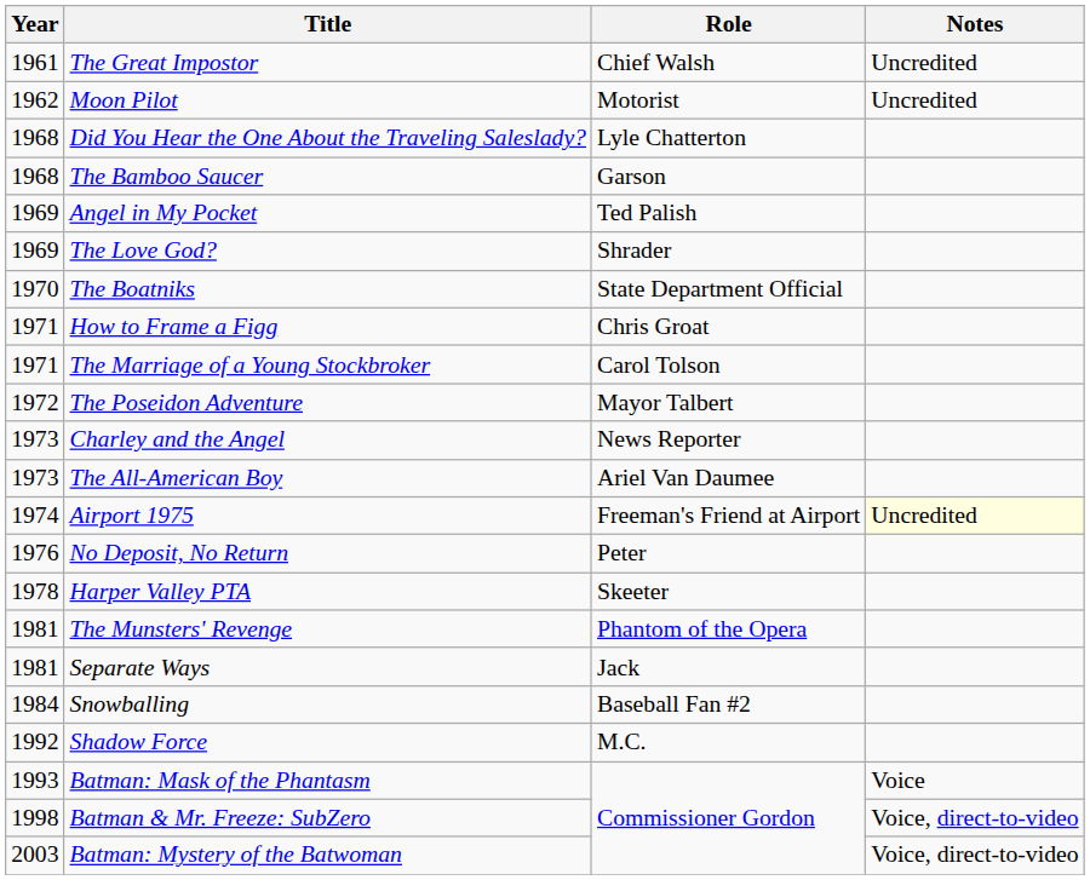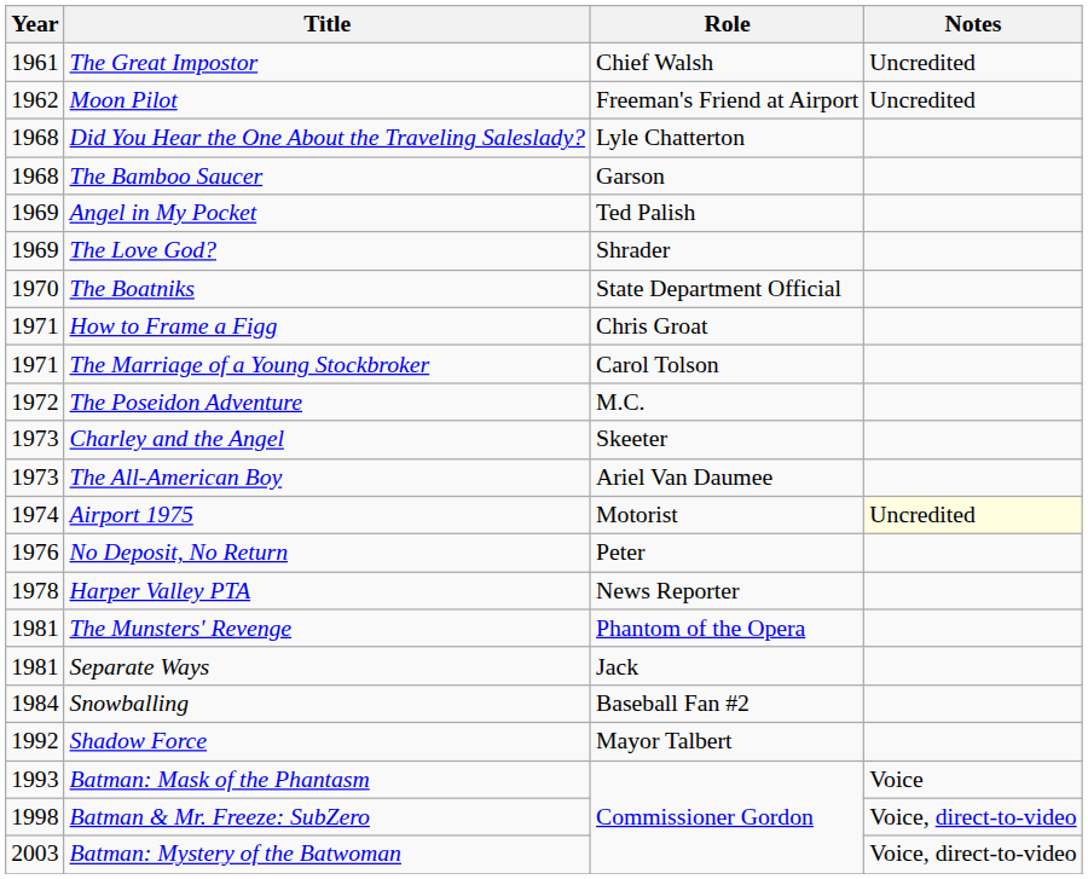Moon Pilot | Role: Motorist -> Freeman's Friend at Airport
The Poseidon Adventure | Role: Mayor Talbert -> M.C.
Charley and the Angel | Role: News Reporter -> Skeeter
Airport 1975 | Role: Freeman's Friend at Airport -> Motorist
Harper Valley PTA | Role: Skeeter -> News Reporter
Shadow Force | Role: M.C. -> Mayor Talbert
